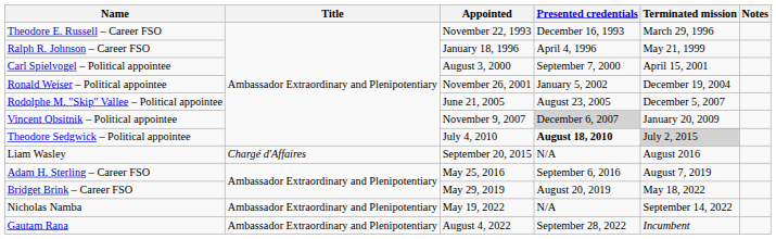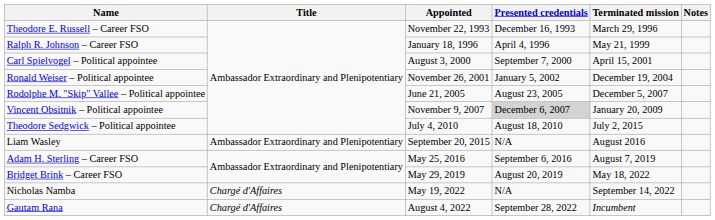Theodore Sedgwick – Political appointee | Presented credentials: bold -> normal
Theodore Sedgwick – Political appointee | Terminated mission: lightgrey background -> no background
Liam Wasley | Title: Chargé d'Affaires -> Ambassador Extraordinary and Plenipotentiary
Nicholas Namba | Title: Ambassador Extraordinary and Plenipotentiary -> Chargé d'Affaires
Gautam Rana | Title: Ambassador Extraordinary and Plenipotentiary -> Chargé d'Affaires
